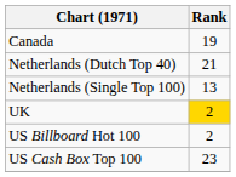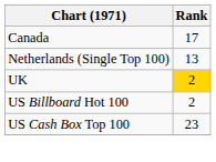Canada | Rank: 19 -> 17
- row: Netherlands (Dutch Top 40) | 21
